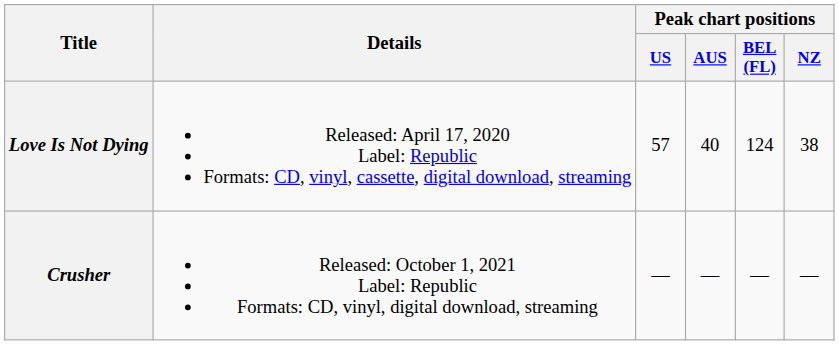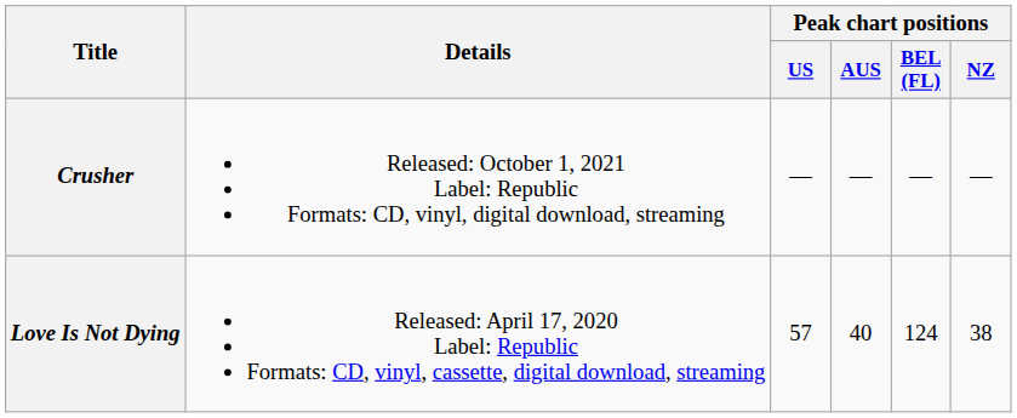rows swapped: Love Is Not Dying <-> Crusher
